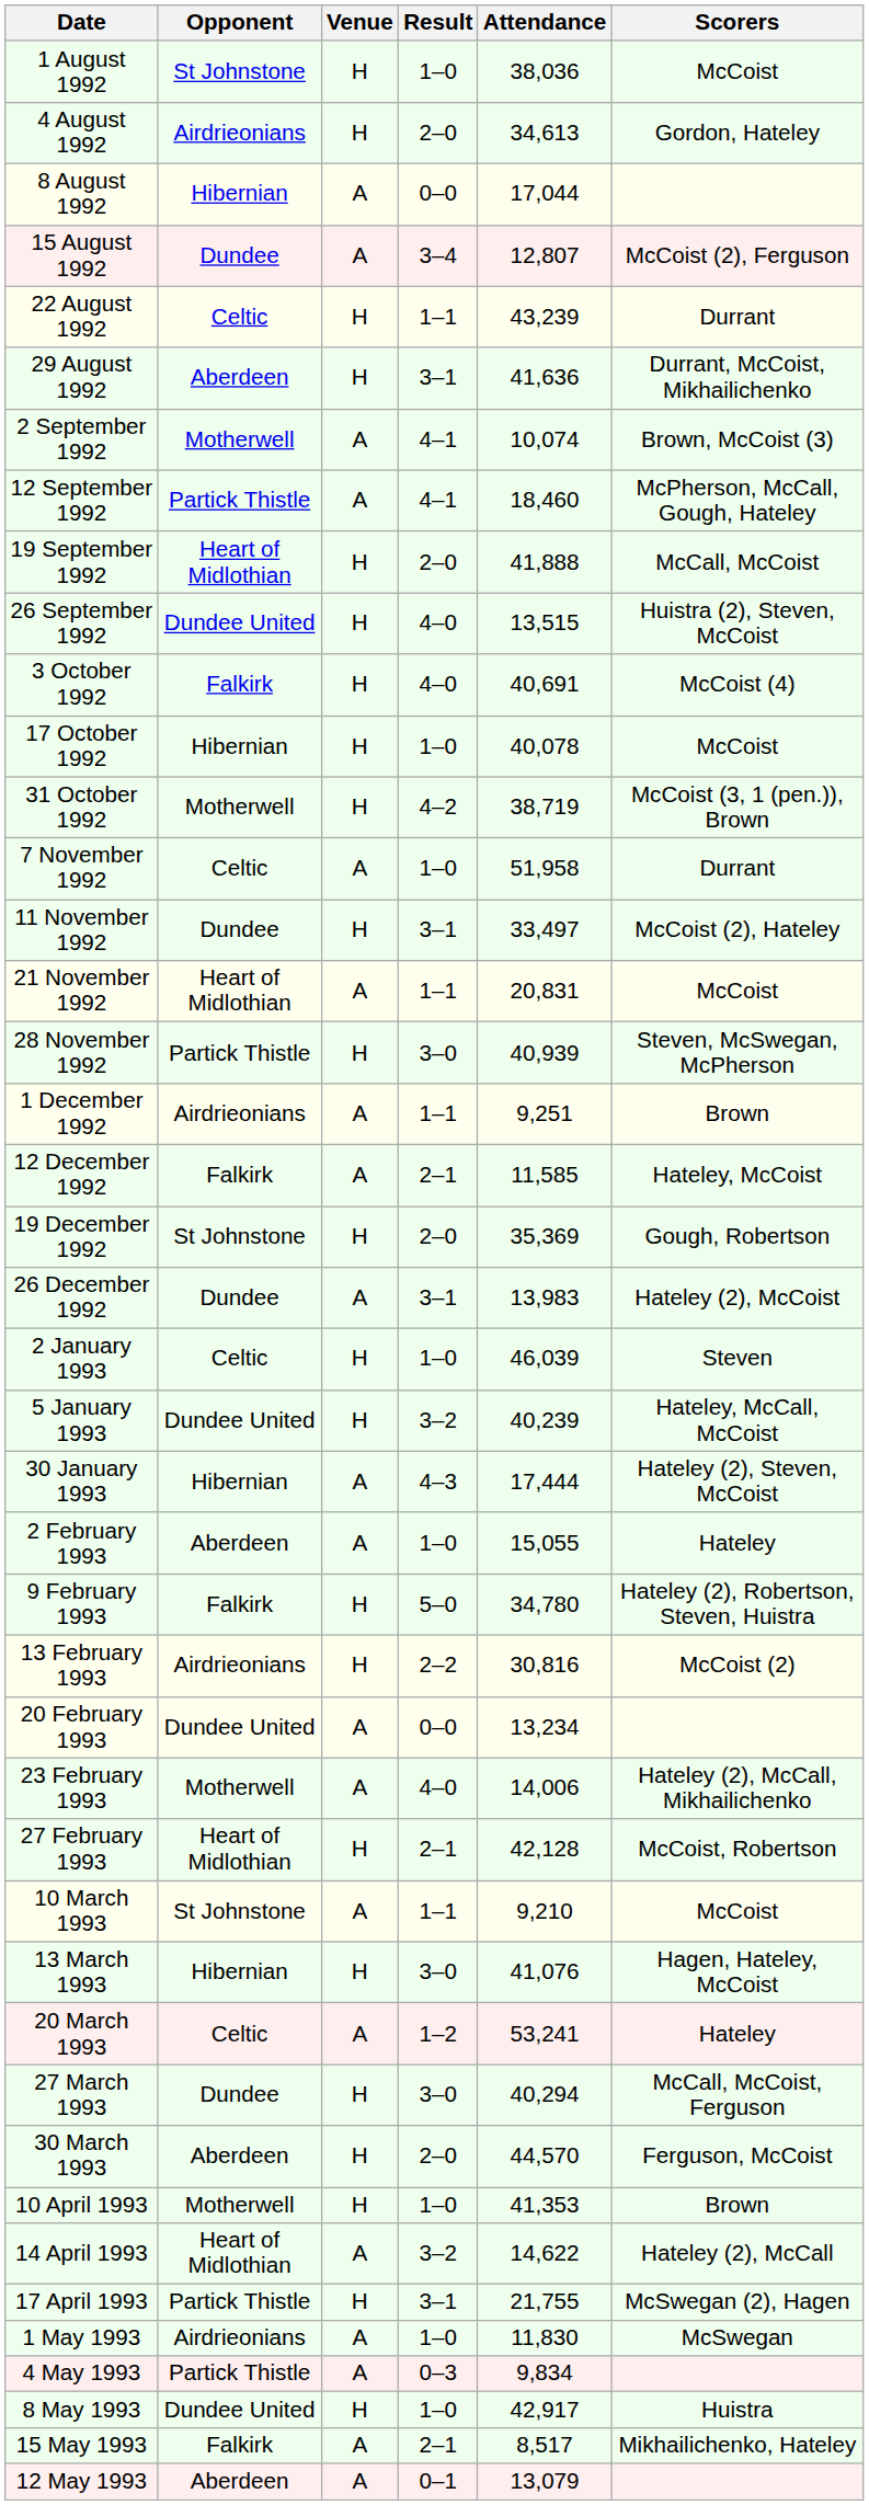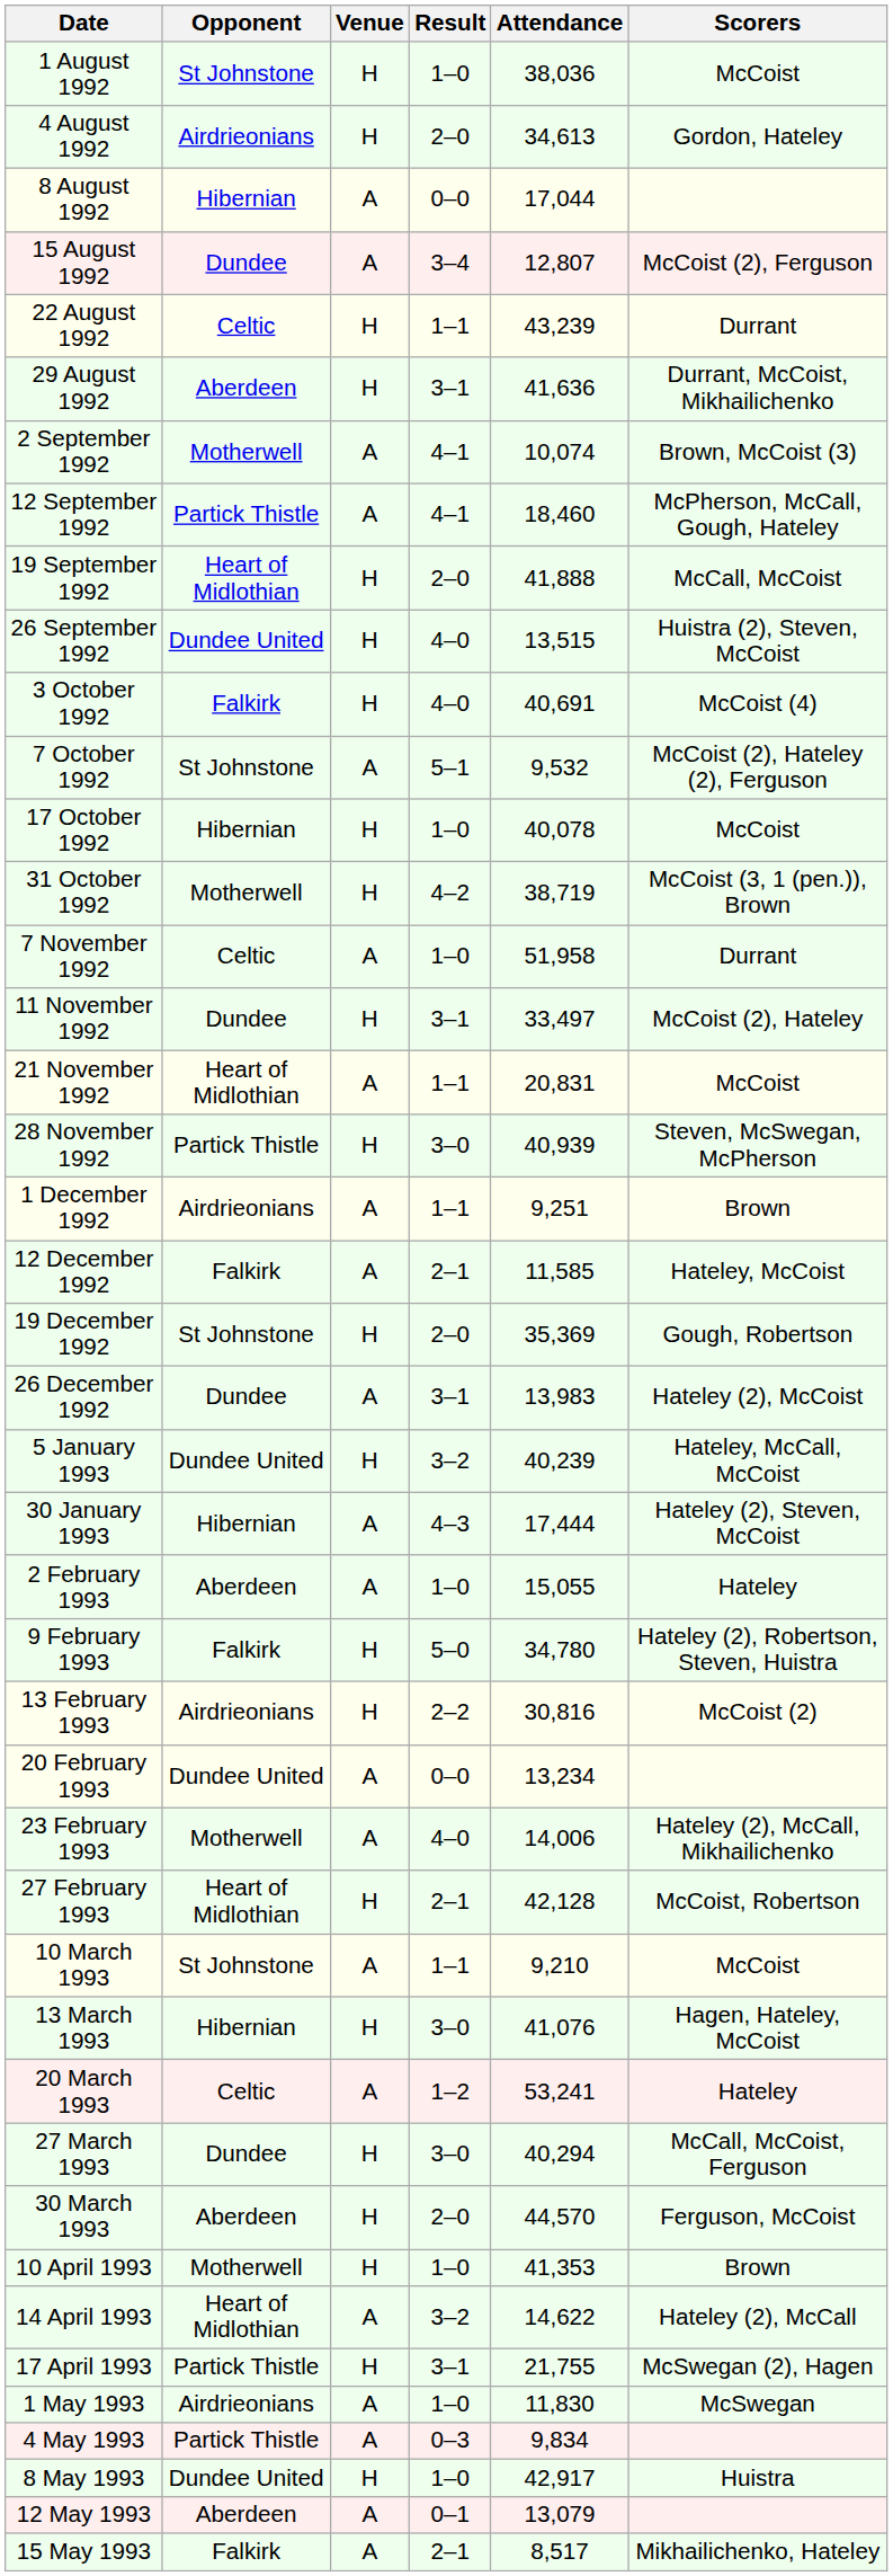+ row: 7 October 1992 | St Johnstone | A | 5–1 | 9,532 | McCoist (2), Hateley (2), Ferguson
- row: 2 January 1993 | Celtic | H | 1–0 | 46,039 | Steven
rows swapped: 12 May 1993 <-> 15 May 1993
